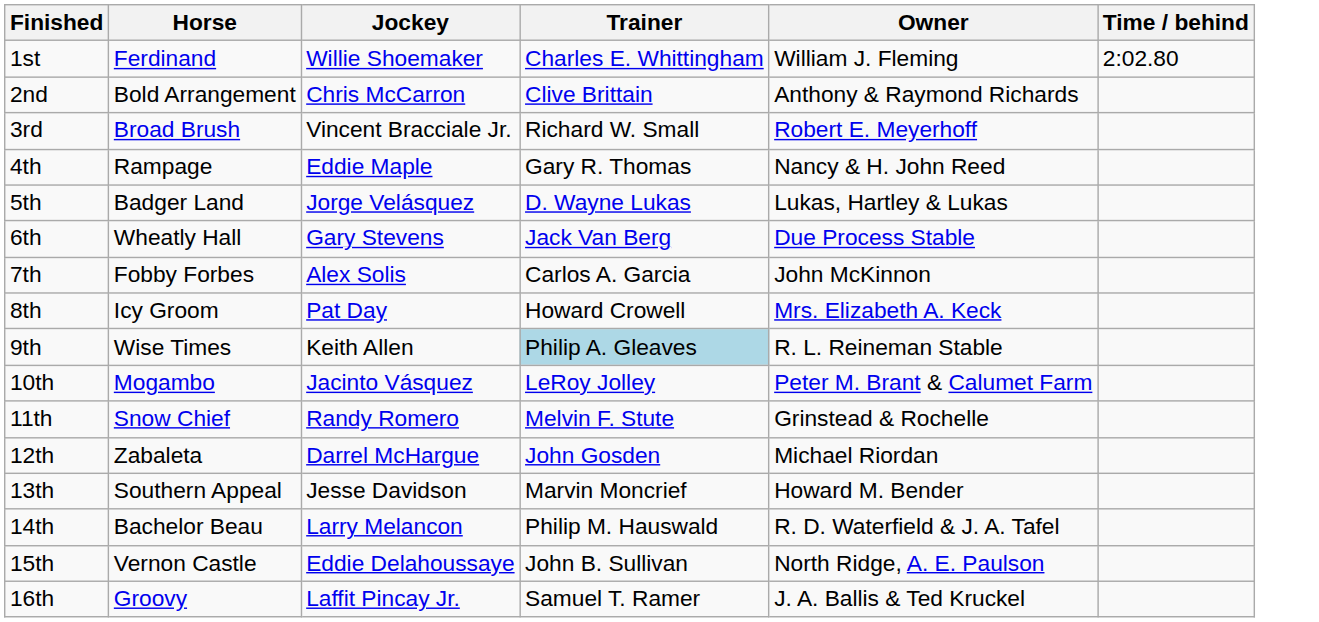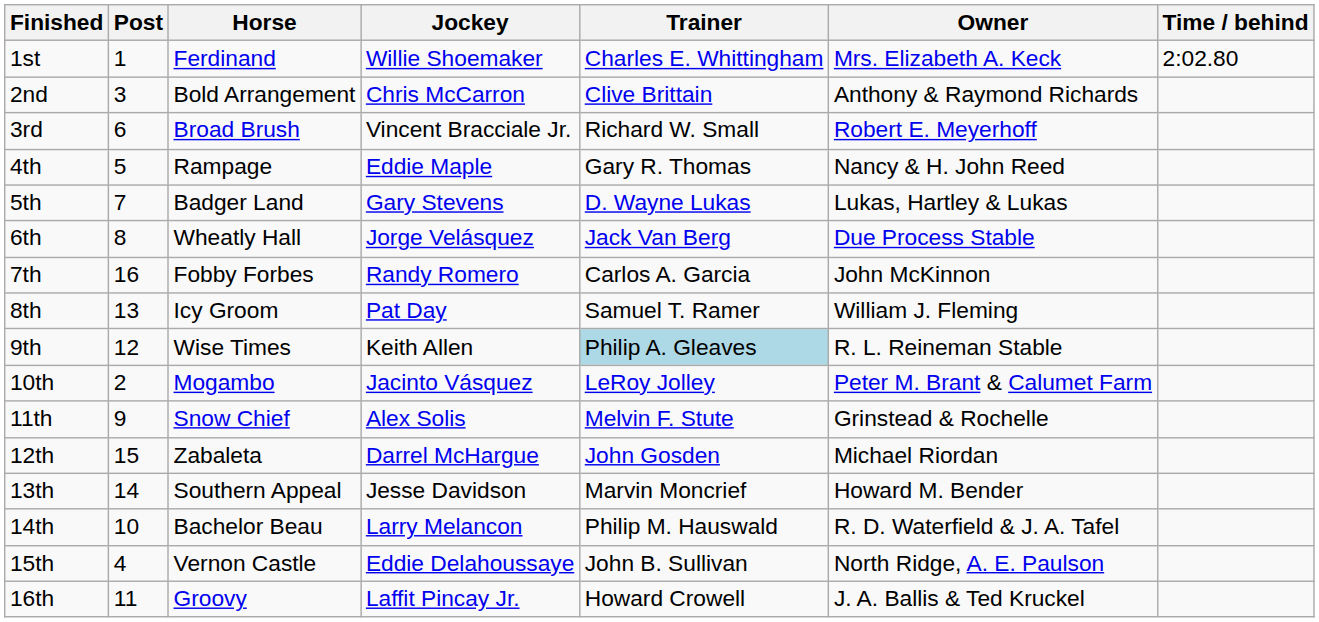+ column: Post | 1 | 3 | 6 | 5 | 7 | 8 | 16 | 13 | 12 | 2 | 9 | 15 | 14 | 10 | 4 | 11
1st | Owner: William J. Fleming -> Mrs. Elizabeth A. Keck
5th | Jockey: Jorge Velásquez -> Gary Stevens
6th | Jockey: Gary Stevens -> Jorge Velásquez
7th | Jockey: Alex Solis -> Randy Romero
8th | Trainer: Howard Crowell -> Samuel T. Ramer
8th | Owner: Mrs. Elizabeth A. Keck -> William J. Fleming
11th | Jockey: Randy Romero -> Alex Solis
16th | Trainer: Samuel T. Ramer -> Howard Crowell
